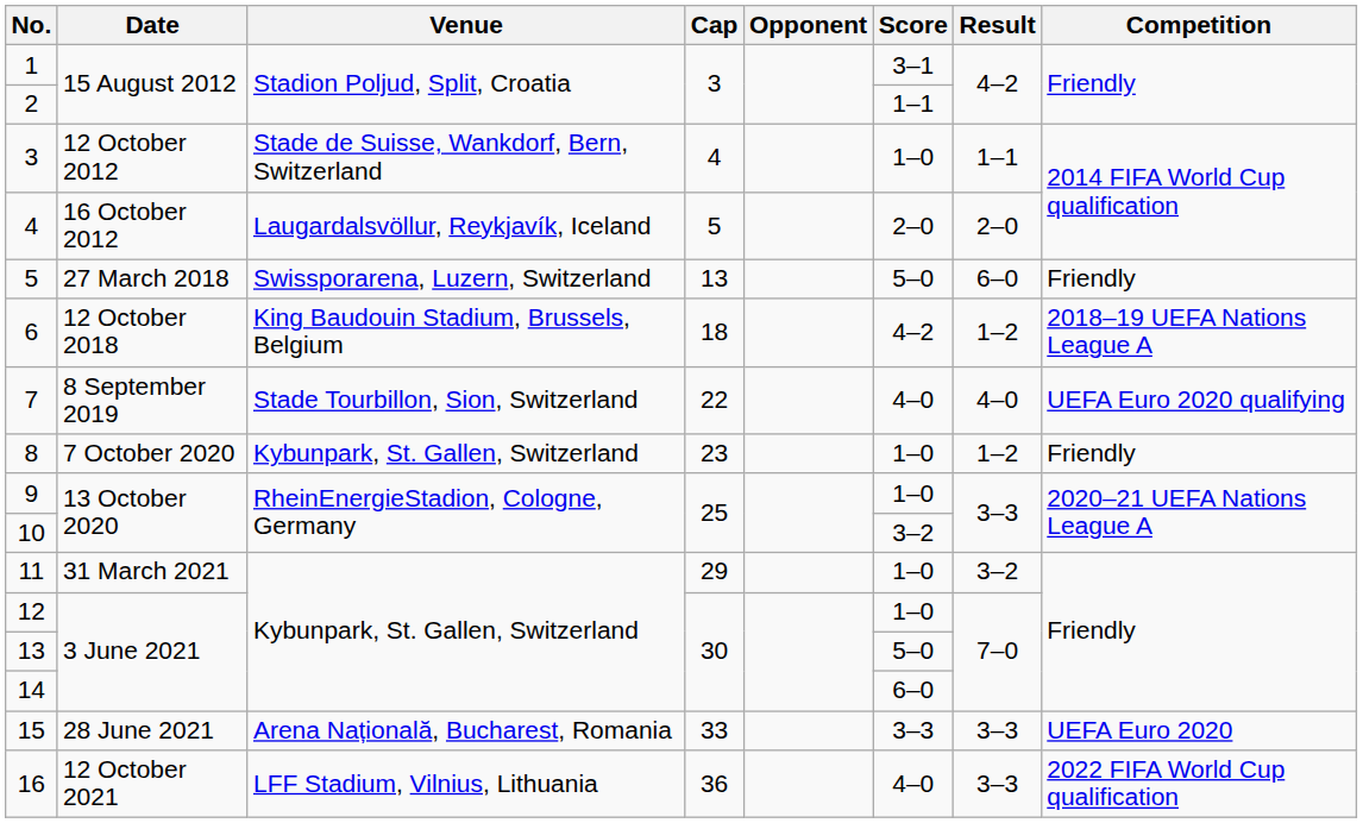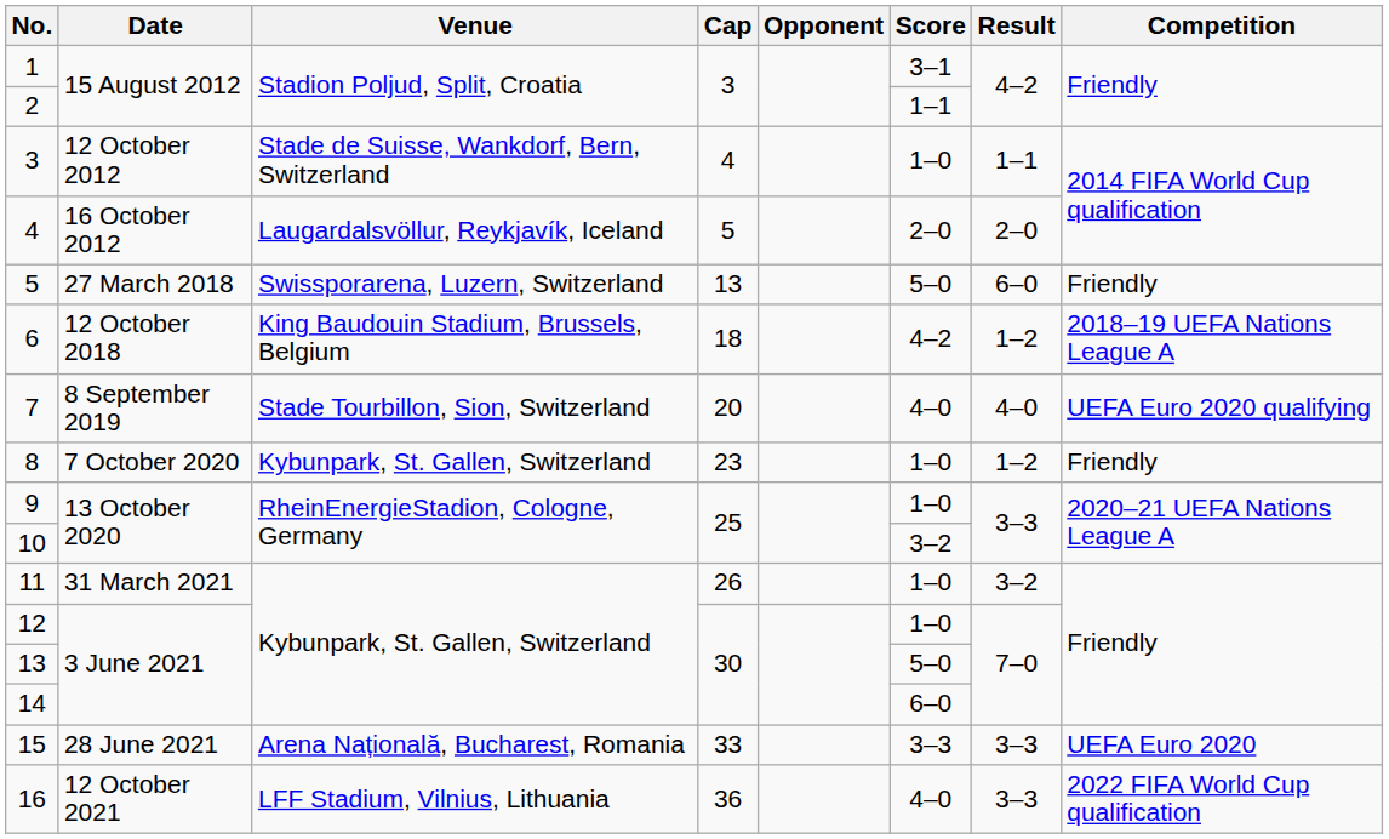7 | Cap: 22 -> 20
11 | Cap: 29 -> 26
